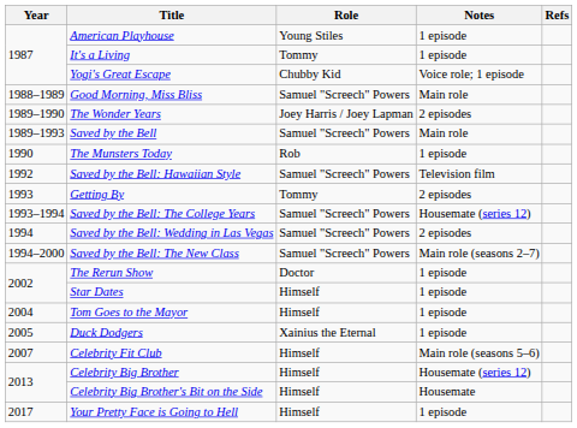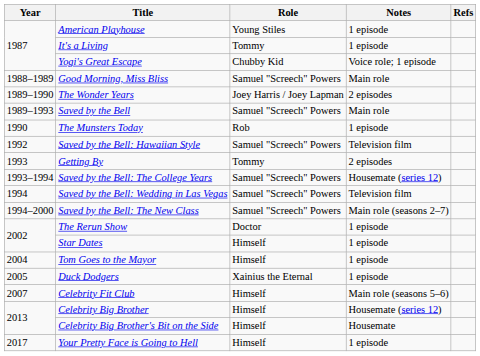Saved by the Bell: Wedding in Las Vegas | Notes: 2 episodes -> Television film
